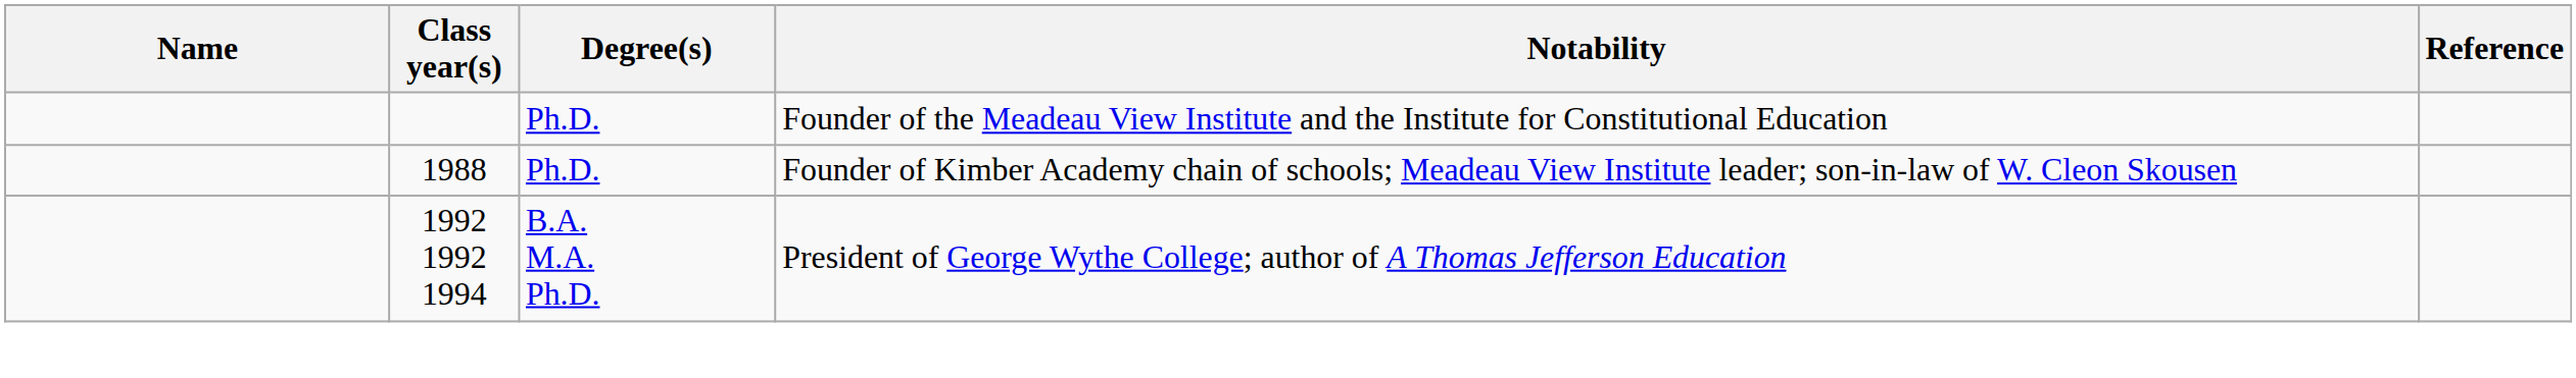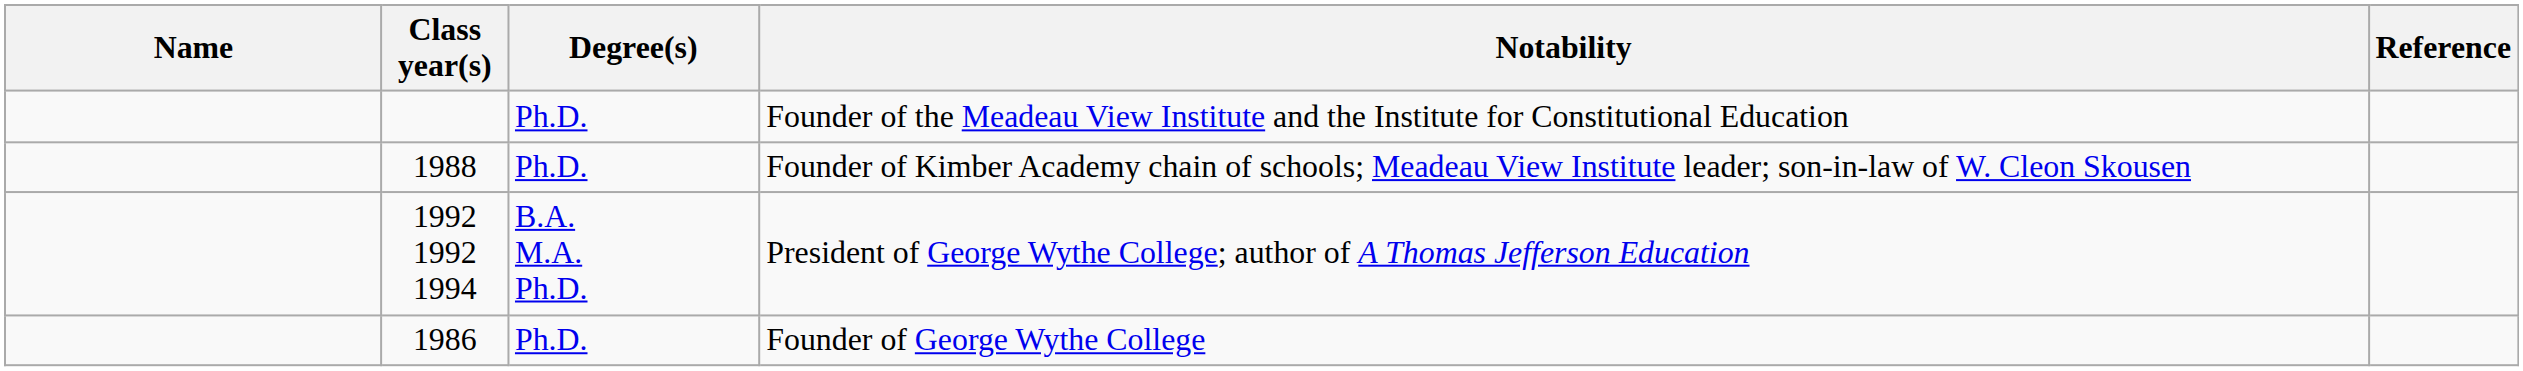+ row: 1986 | Ph.D. | Founder of George Wythe College
